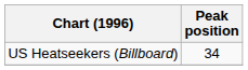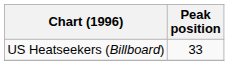US Heatseekers (Billboard) | Peak position: 34 -> 33
